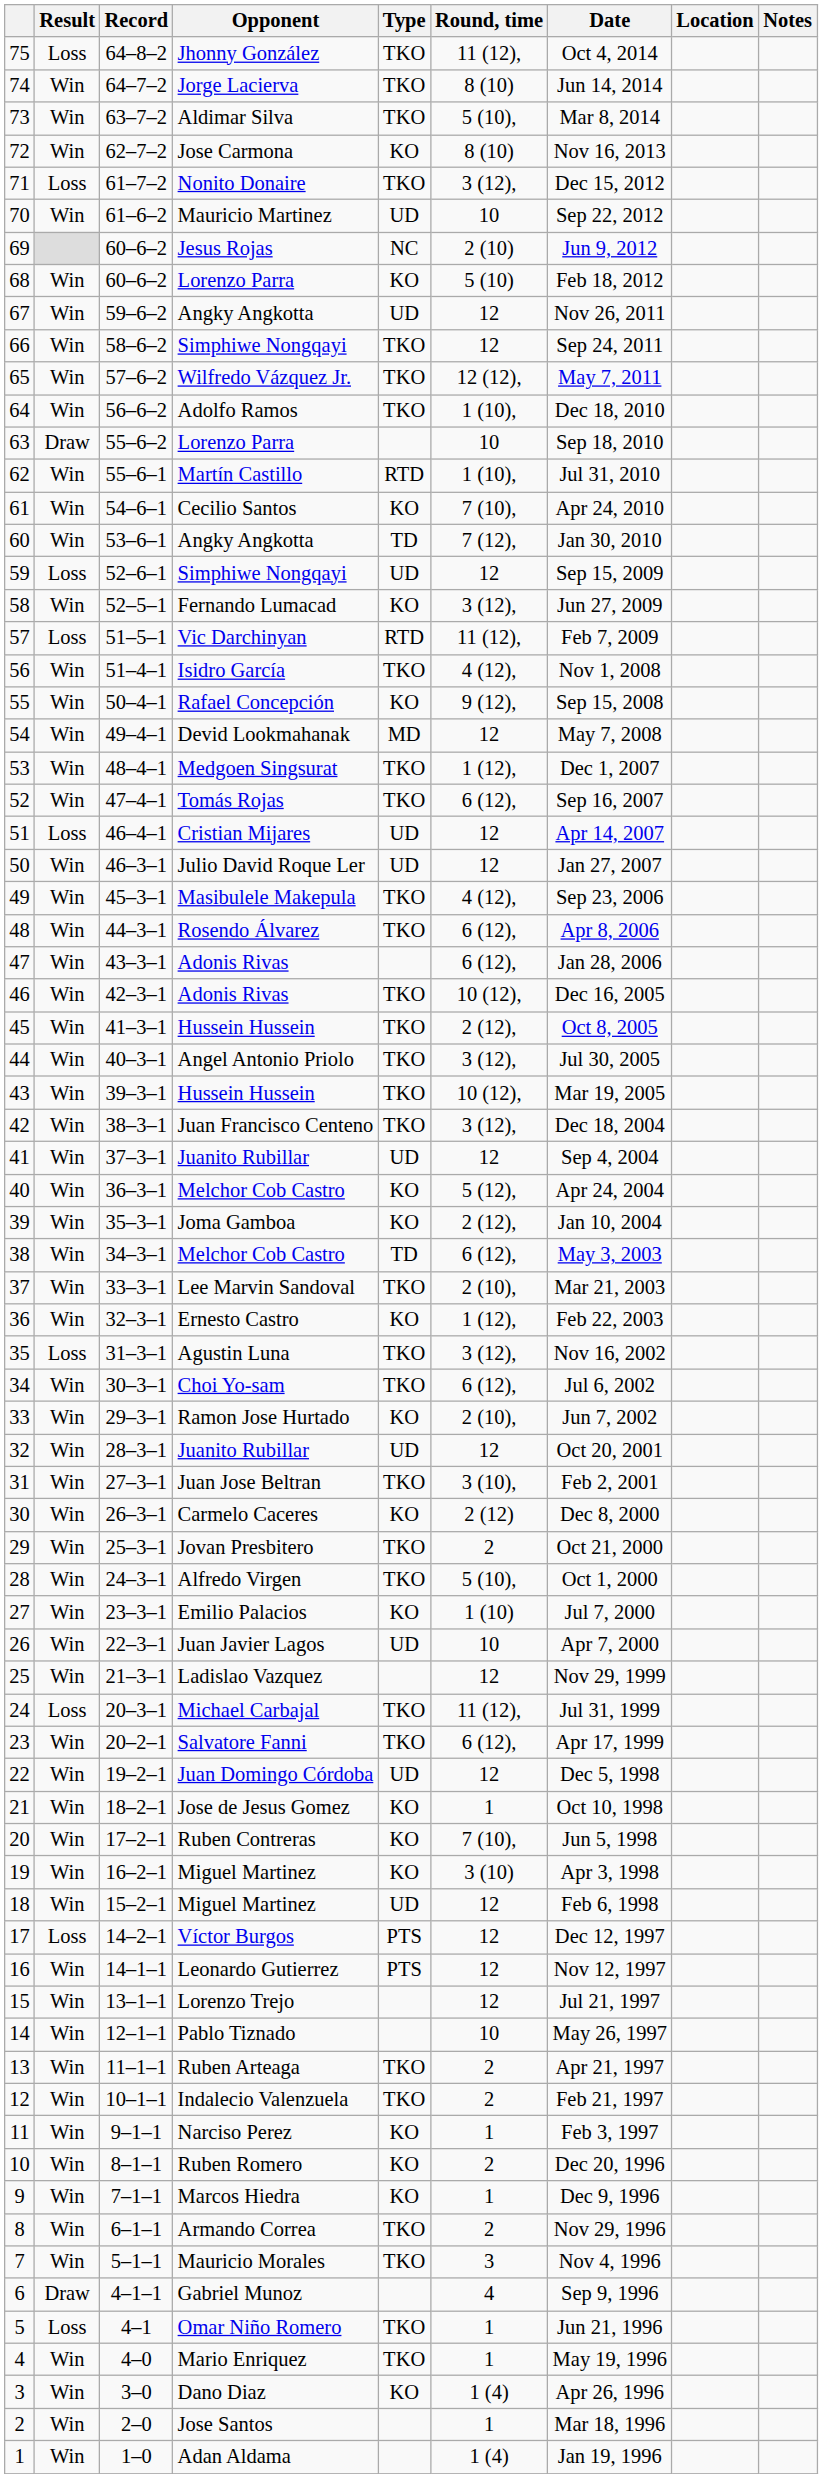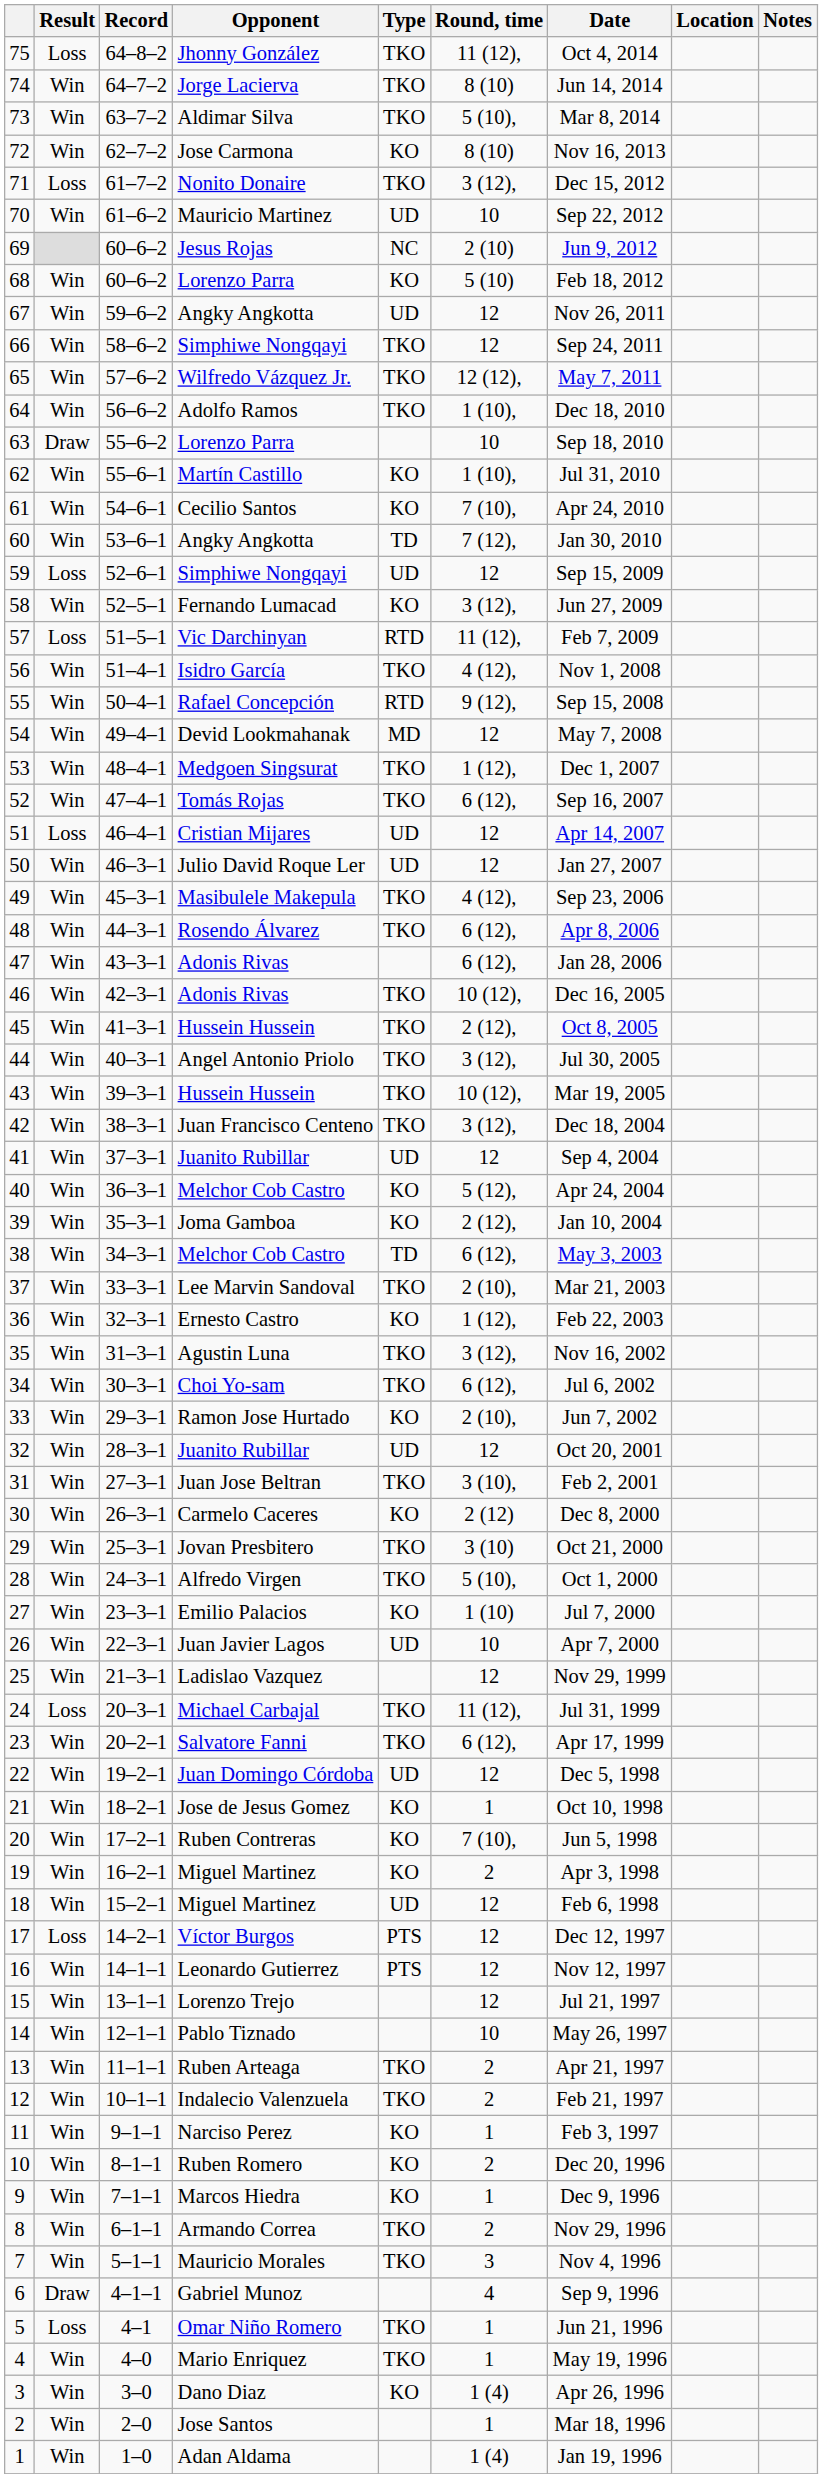62 | Type: RTD -> KO
55 | Type: KO -> RTD
35 | Result: Loss -> Win
29 | Round, time: 2 -> 3 (10)
19 | Round, time: 3 (10) -> 2
